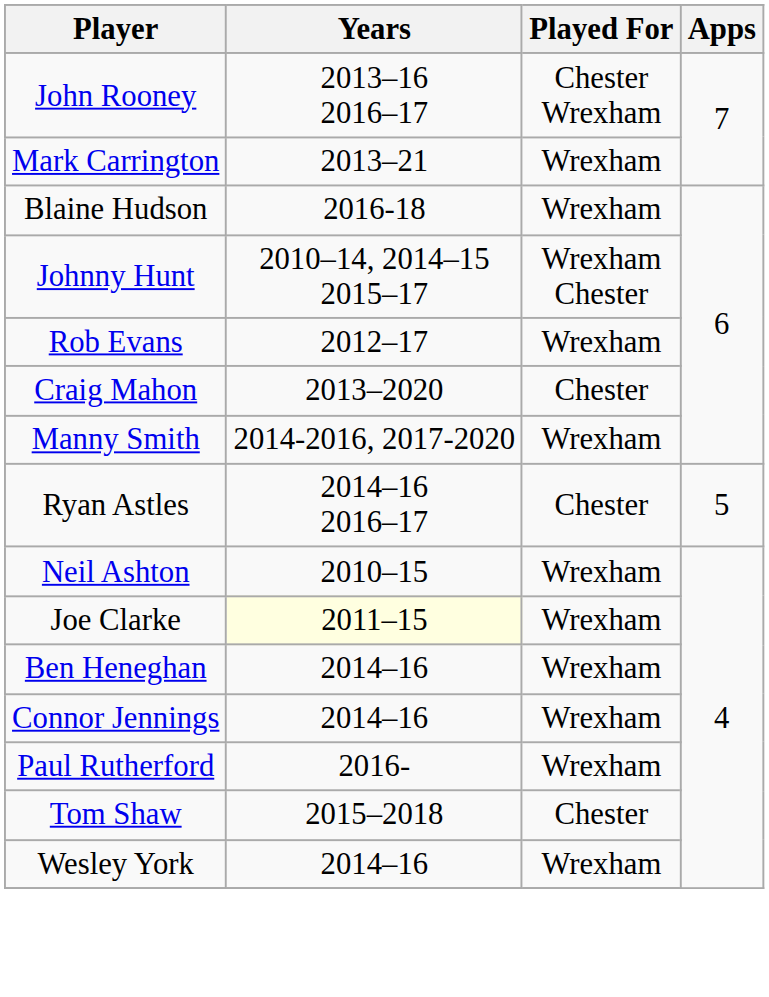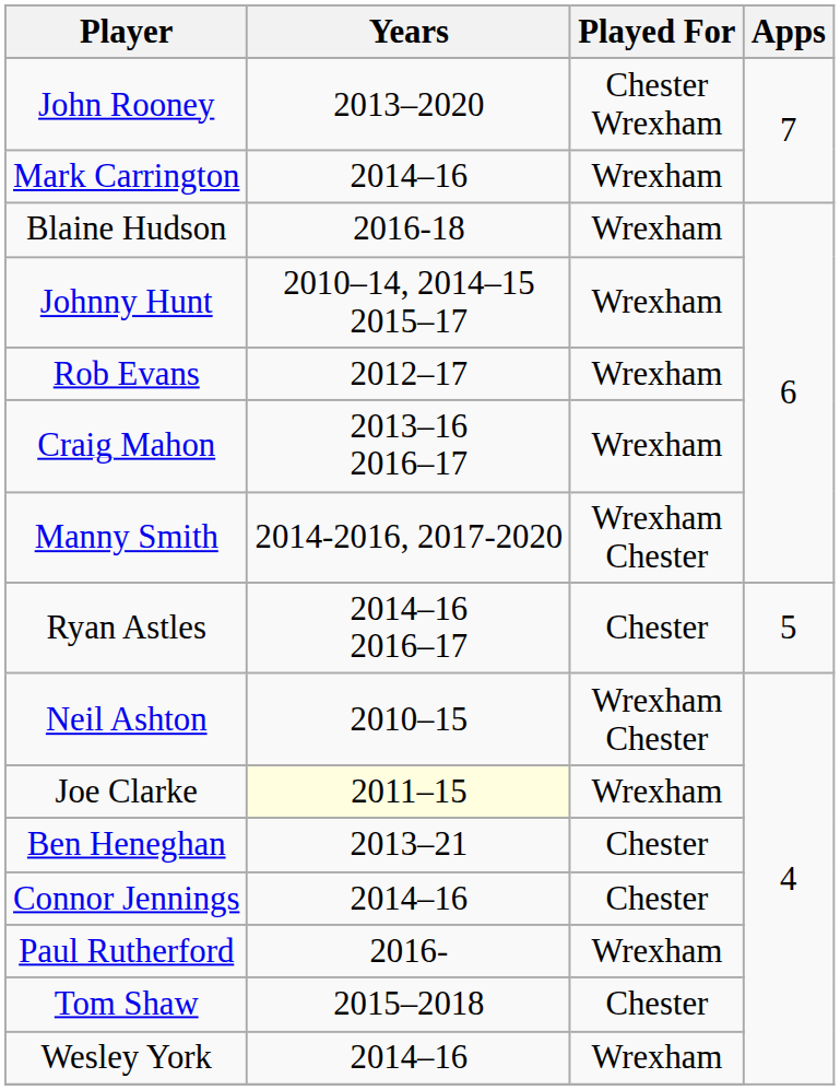John Rooney | Years: 2013–16 2016–17 -> 2013–2020
Mark Carrington | Years: 2013–21 -> 2014–16
Johnny Hunt | Played For: Wrexham Chester -> Wrexham
Craig Mahon | Years: 2013–2020 -> 2013–16 2016–17
Craig Mahon | Played For: Chester -> Wrexham
Manny Smith | Played For: Wrexham -> Wrexham Chester
Neil Ashton | Played For: Wrexham -> Wrexham Chester
Ben Heneghan | Years: 2014–16 -> 2013–21
Ben Heneghan | Played For: Wrexham -> Chester
Connor Jennings | Played For: Wrexham -> Chester
